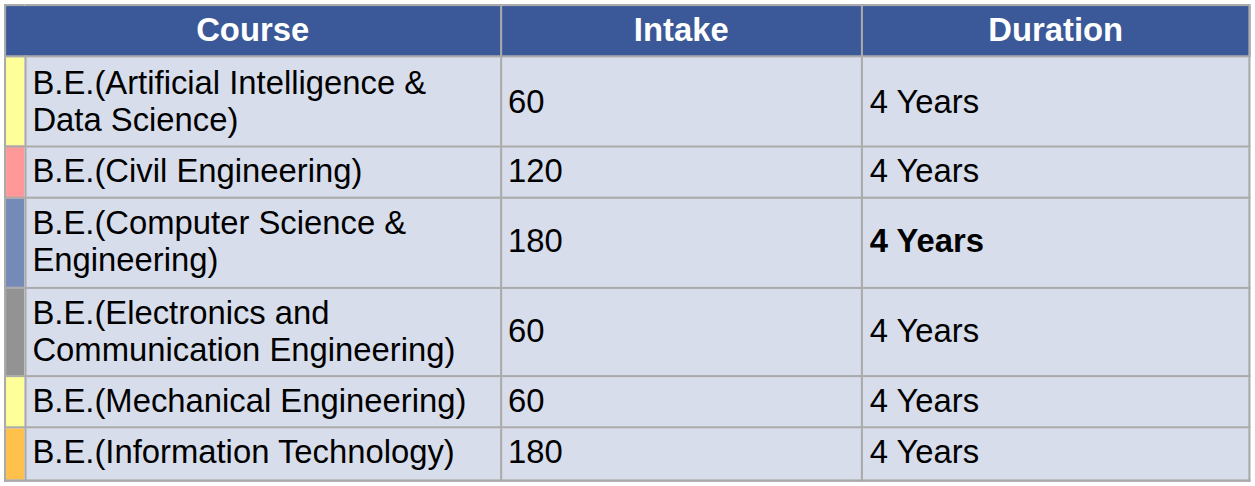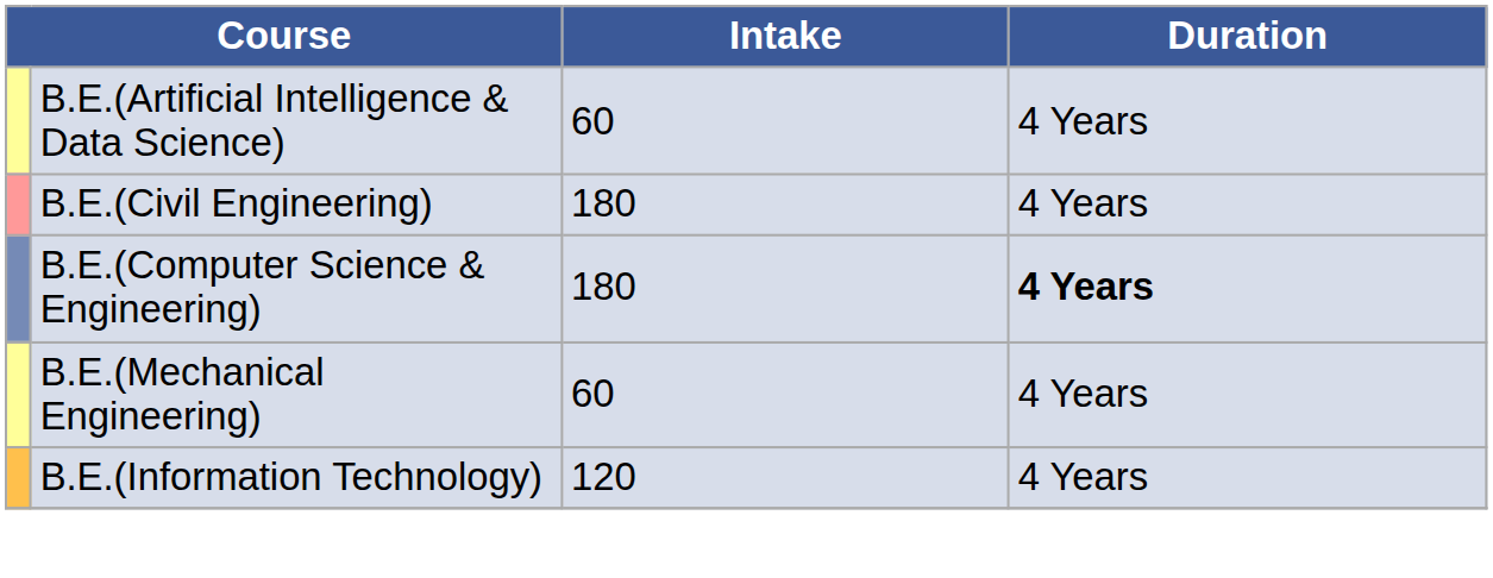B.E.(Civil Engineering) | Intake: 120 -> 180
- row: B.E.(Electronics and Communication Engineering) | 60 | 4 Years
B.E.(Information Technology) | Intake: 180 -> 120
